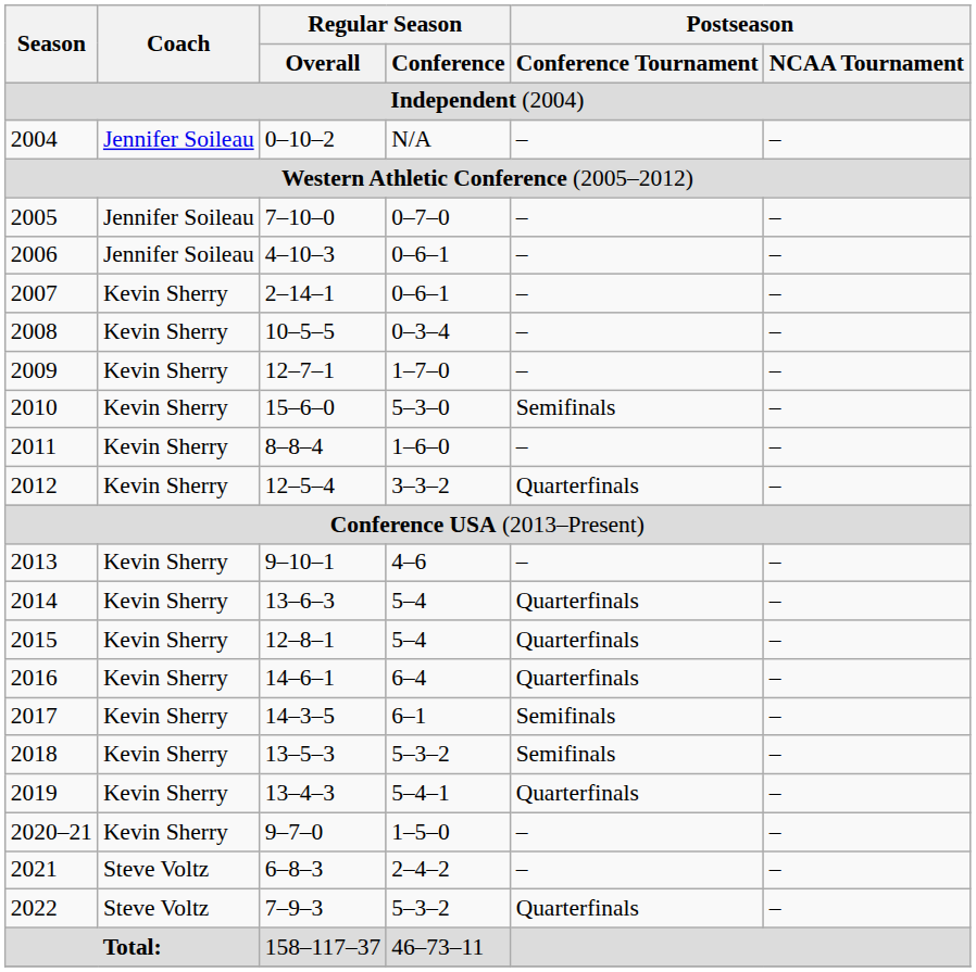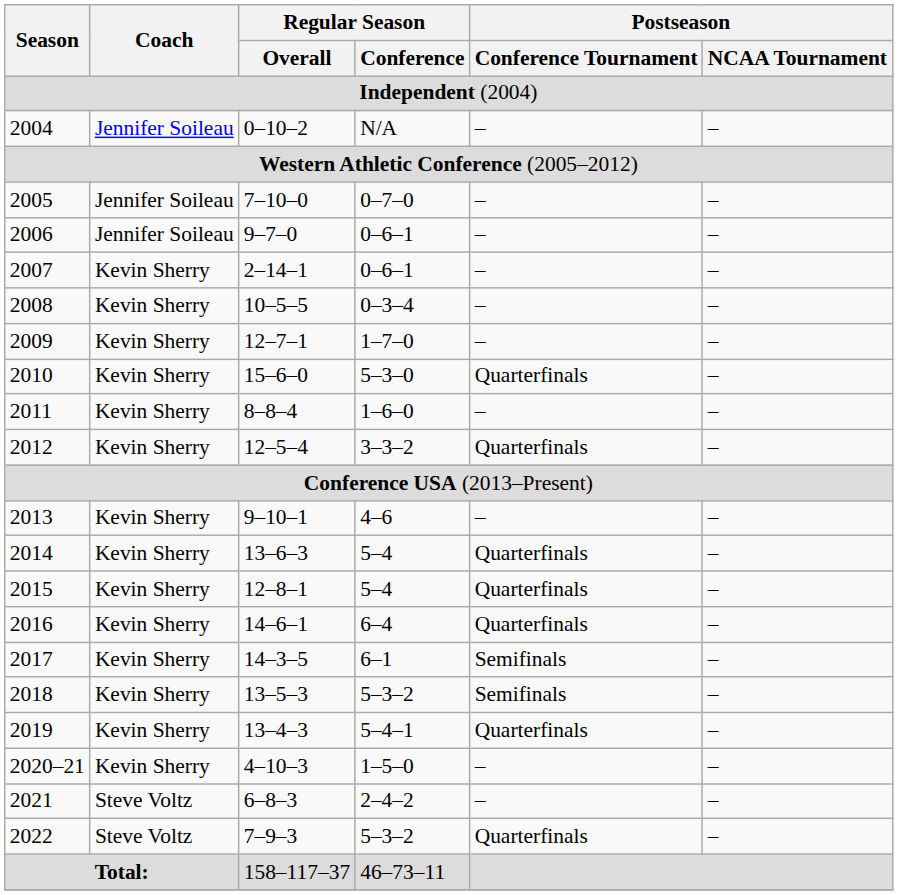2006 | Regular Season / Overall: 4–10–3 -> 9–7–0
2010 | Postseason / Conference Tournament: Semifinals -> Quarterfinals
2020–21 | Regular Season / Overall: 9–7–0 -> 4–10–3
